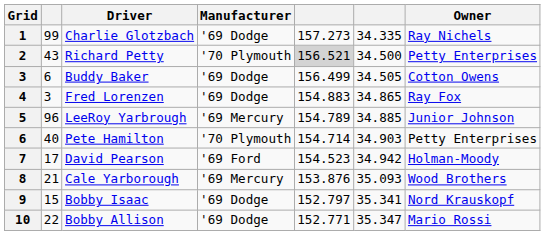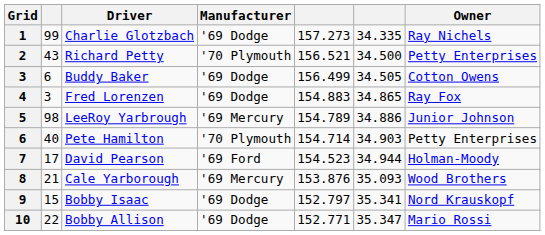Richard Petty | column 5: lightgrey background -> no background
LeeRoy Yarbrough | column 2: 96 -> 98
LeeRoy Yarbrough | column 6: 34.885 -> 34.886
David Pearson | column 6: 34.942 -> 34.944
